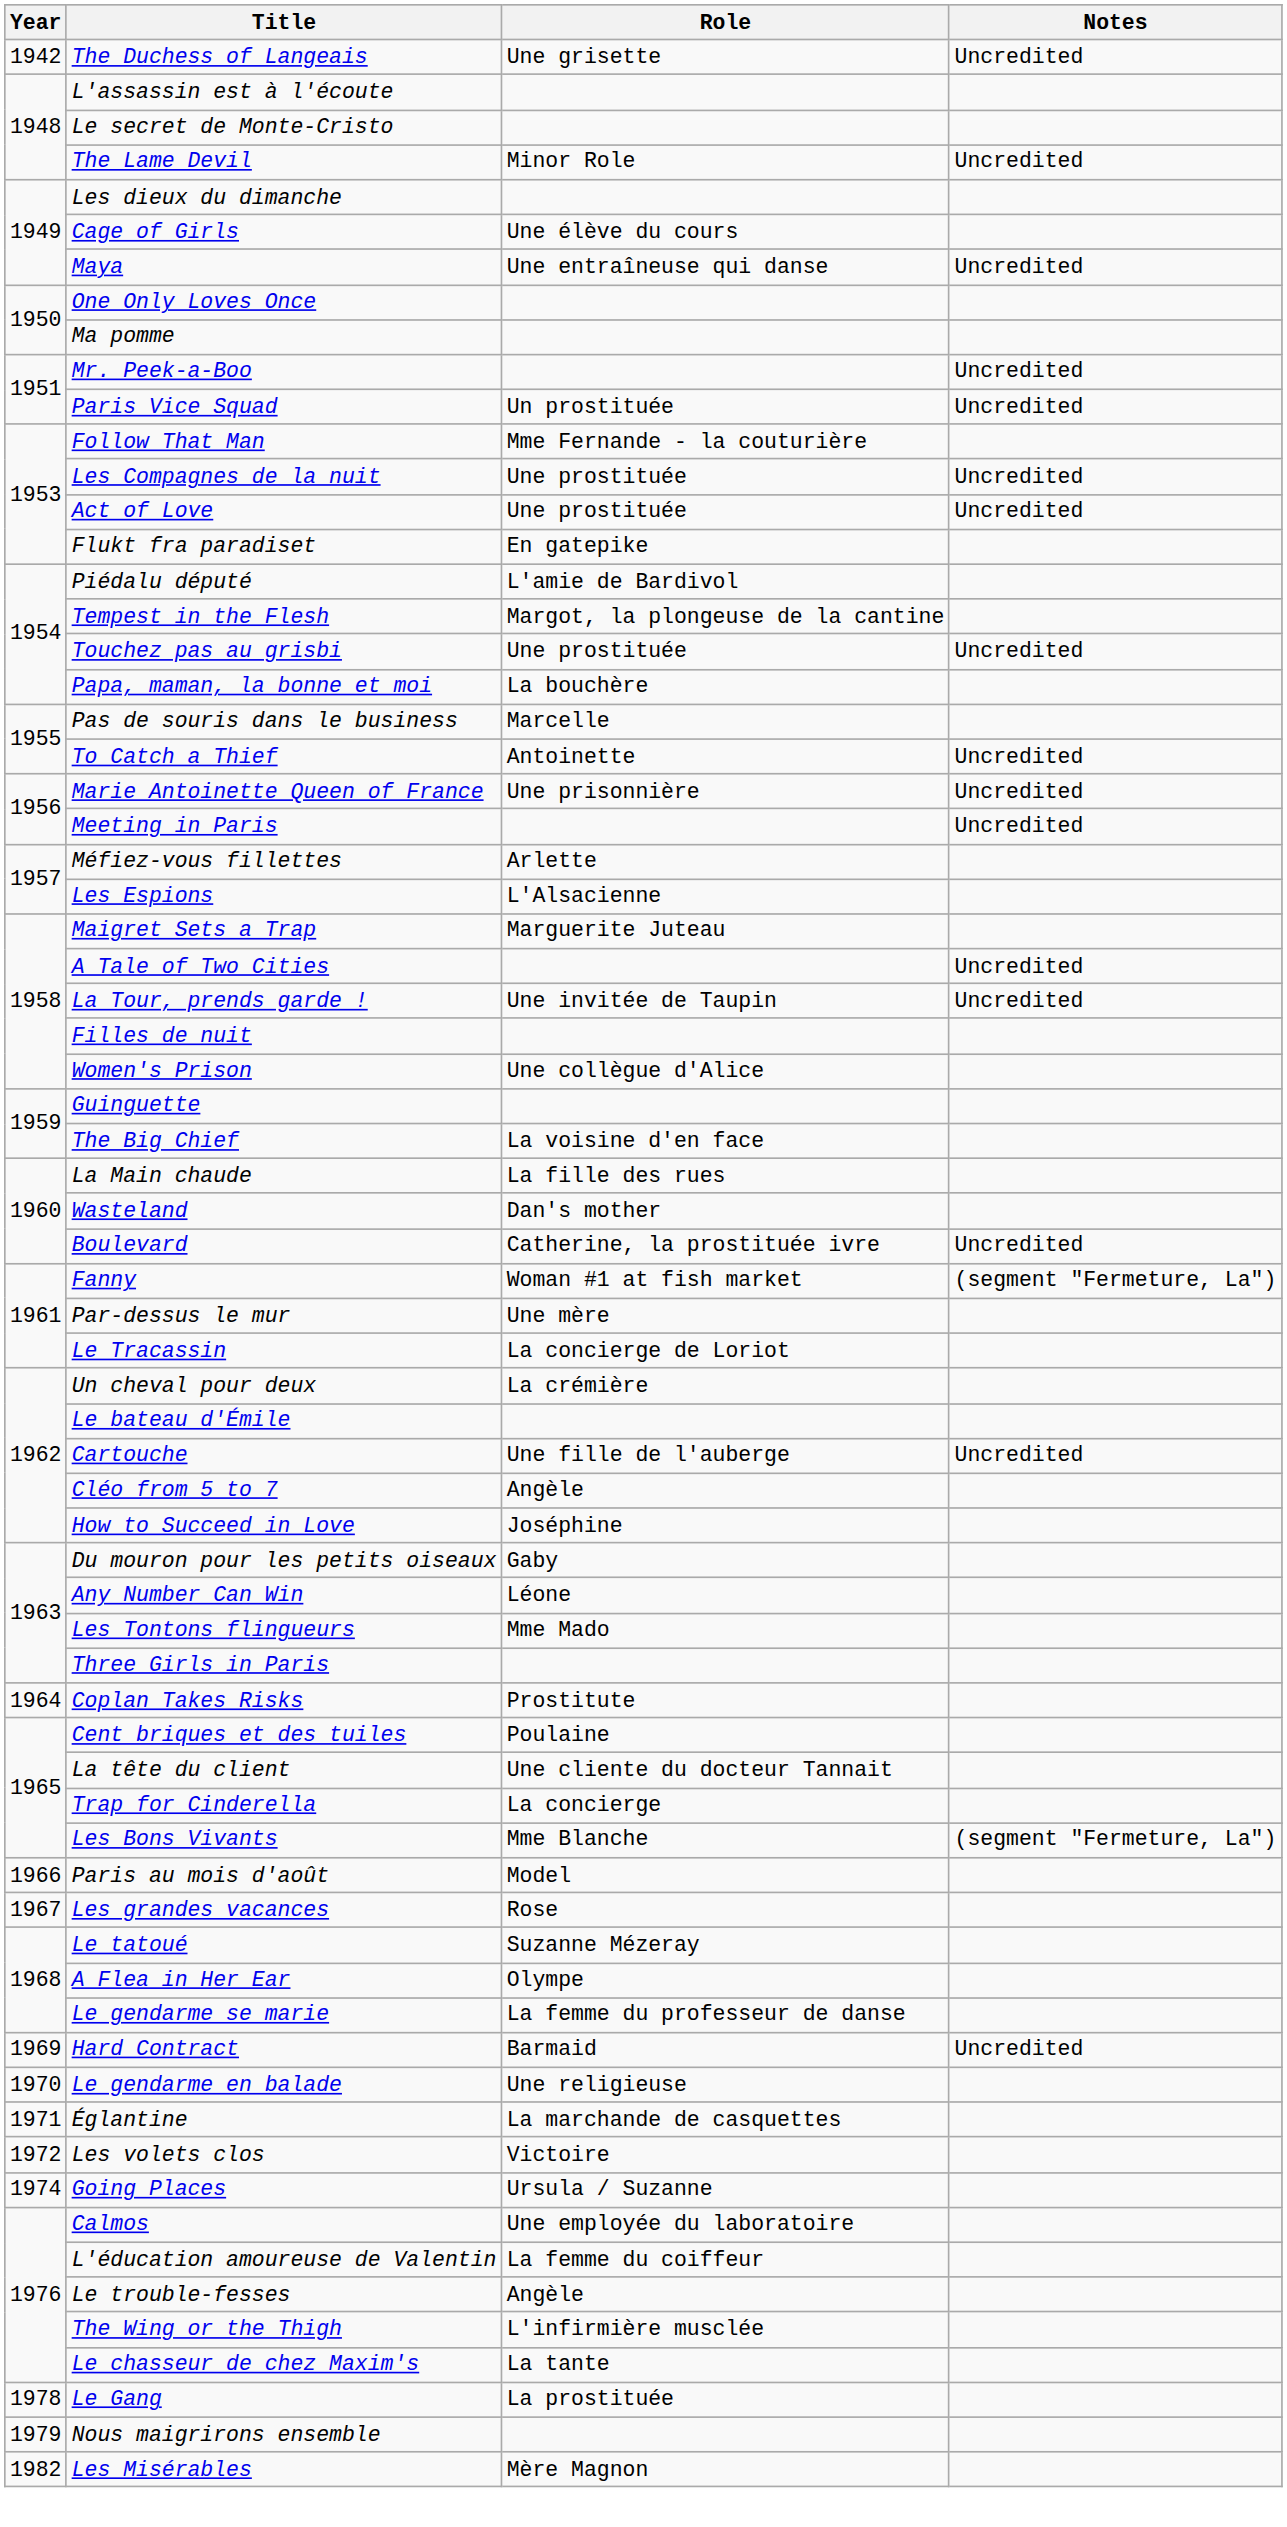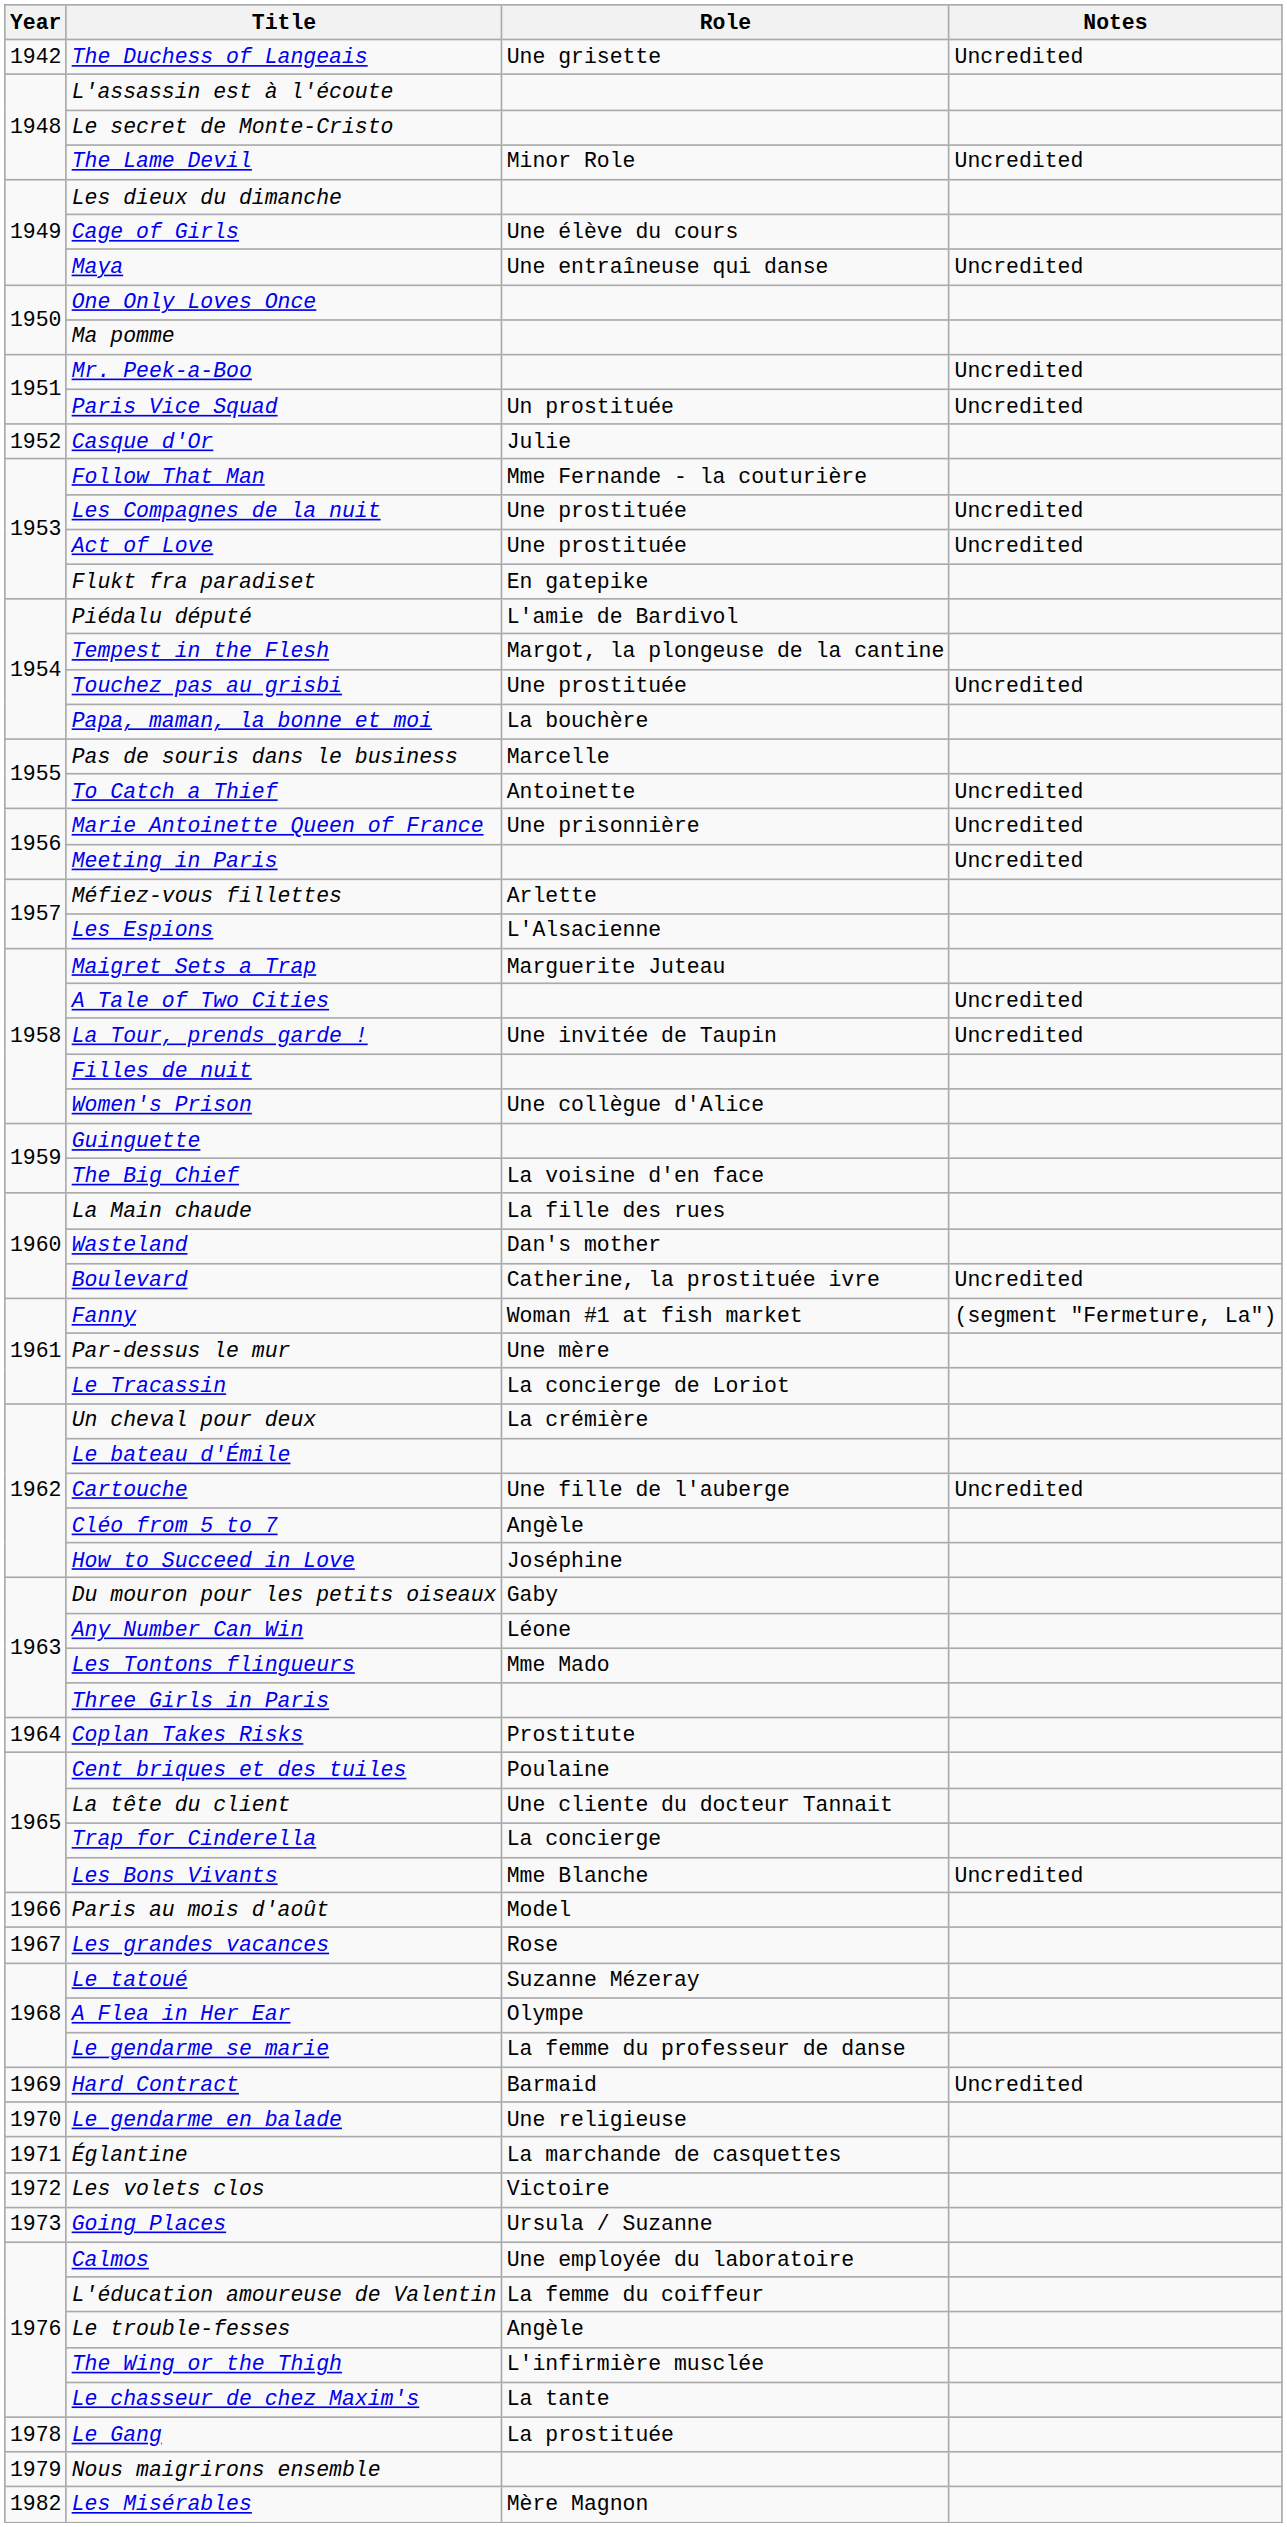+ row: 1952 | Casque d'Or | Julie
Les Bons Vivants | Notes: (segment "Fermeture, La") -> Uncredited
Going Places | Year: 1974 -> 1973
